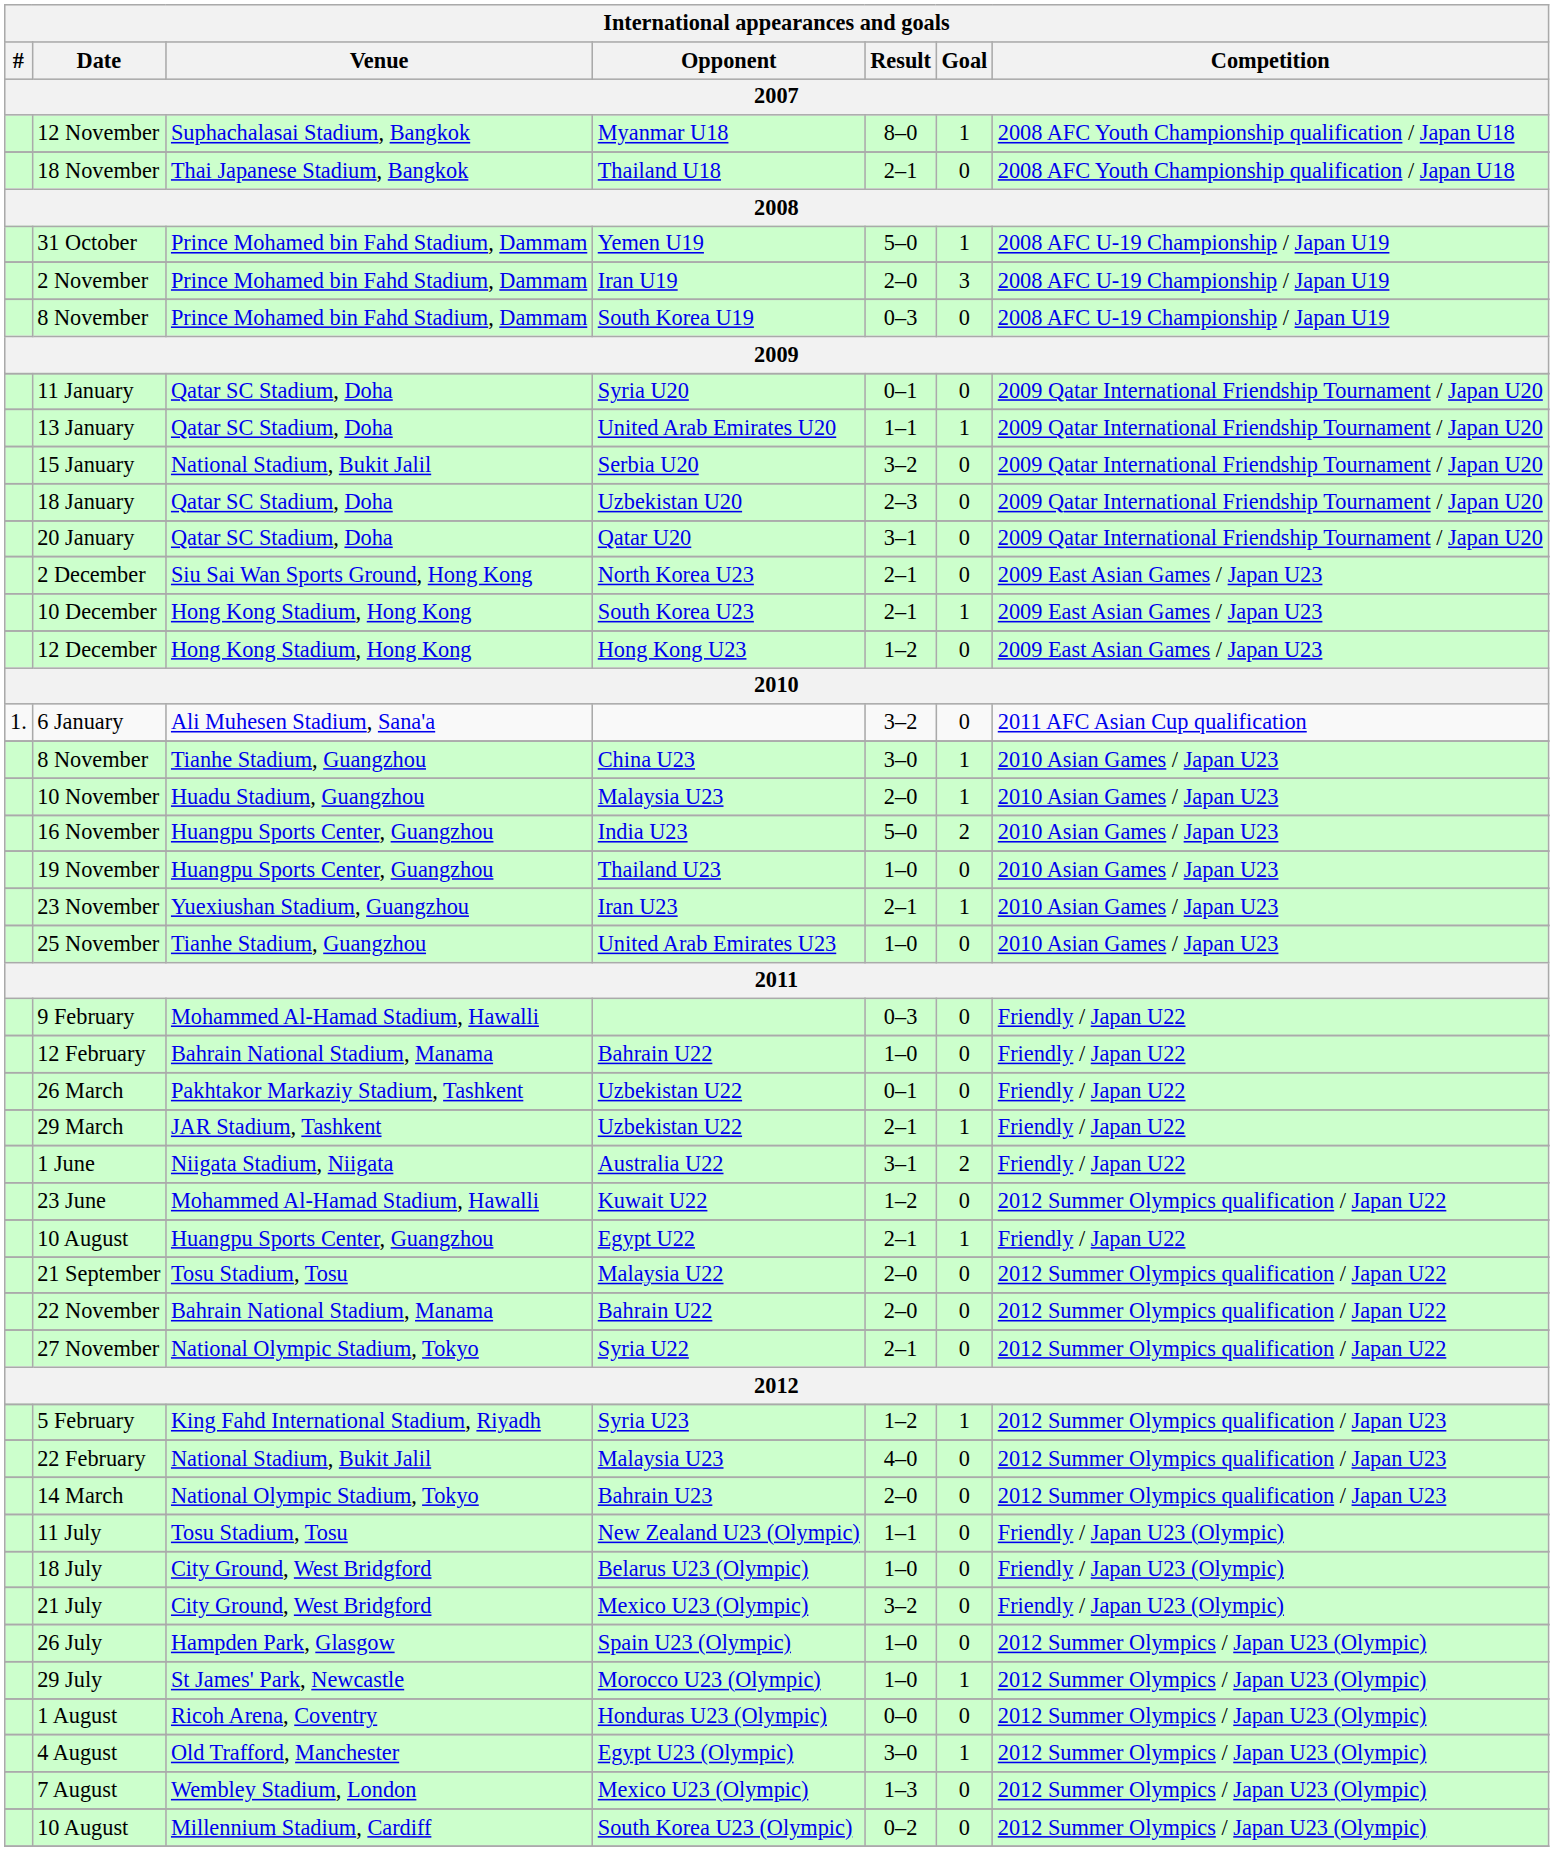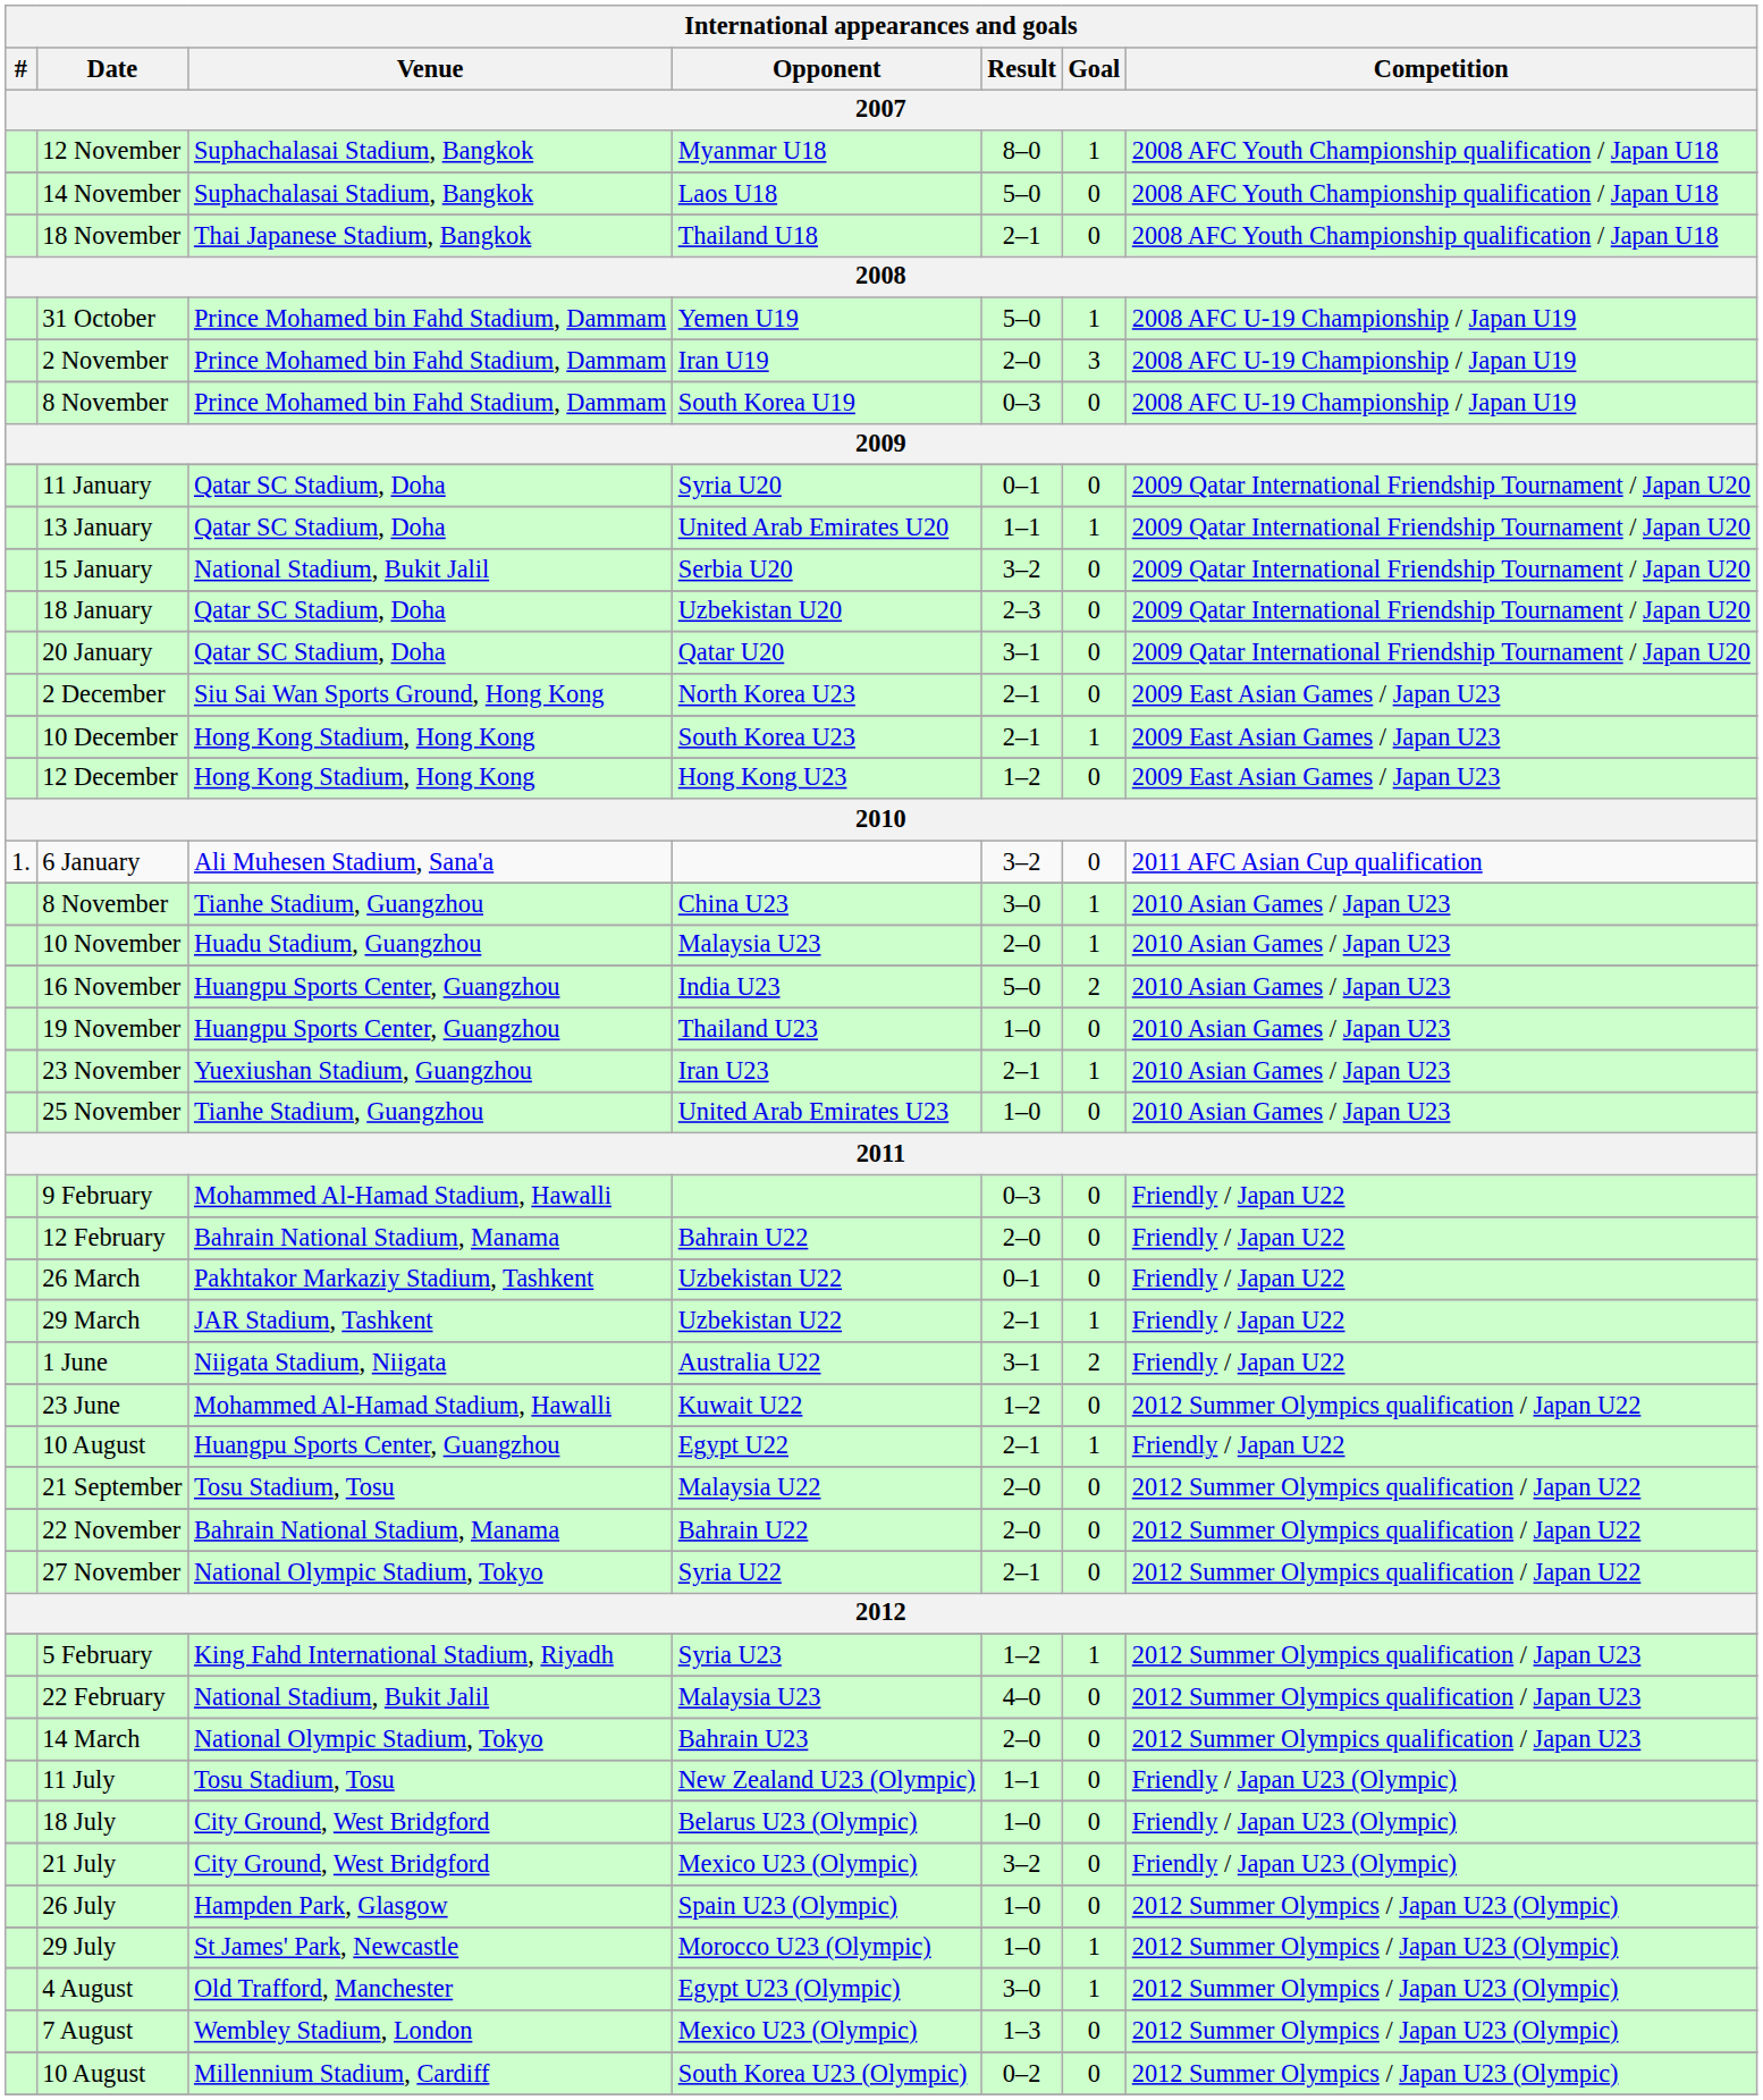+ row: 14 November | Suphachalasai Stadium, Bangkok | Laos U18 | 5–0 | 0 | 2008 AFC Youth Championship qualification / Japan U18
12 February | Result: 1–0 -> 2–0
- row: 1 August | Ricoh Arena, Coventry | Honduras U23 (Olympic) | 0–0 | 0 | 2012 Summer Olympics / Japan U23 (Olympic)
